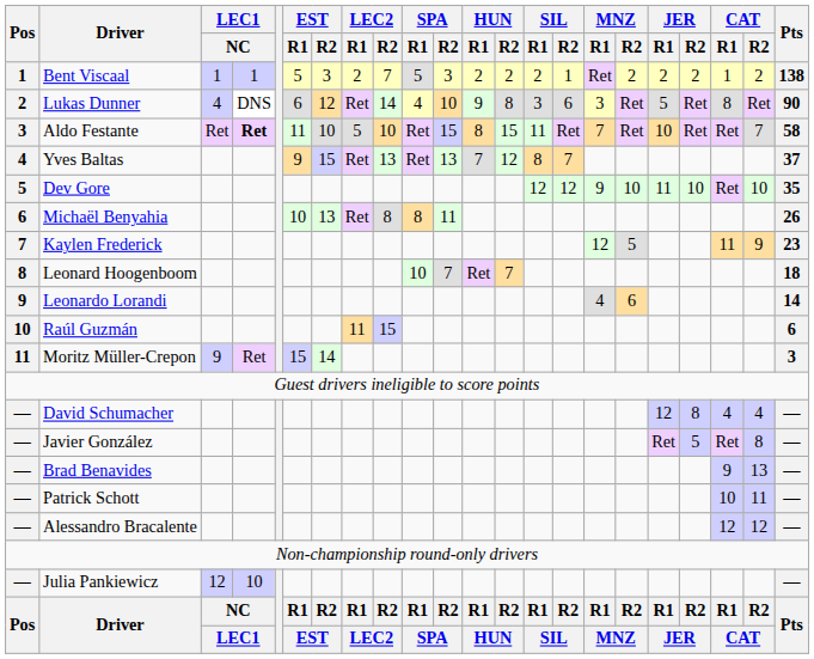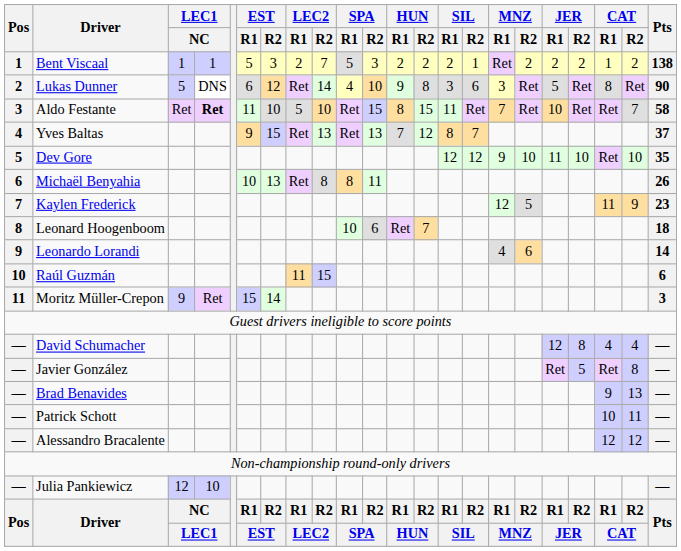Lukas Dunner | column 3: 4 -> 5
Leonard Hoogenboom | SPA / R2: 7 -> 6
